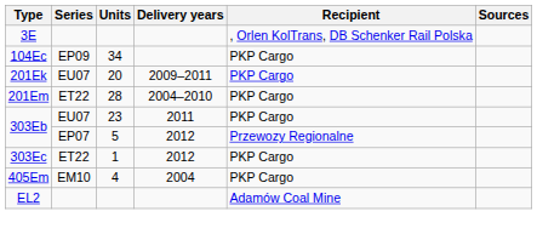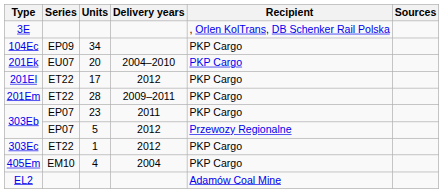201Ek | Delivery years: 2009–2011 -> 2004–2010
+ row: 201El | ET22 | 17 | 2012 | PKP Cargo
201Em | Delivery years: 2004–2010 -> 2009–2011
303Eb / 23 | Series: EU07 -> EP07
